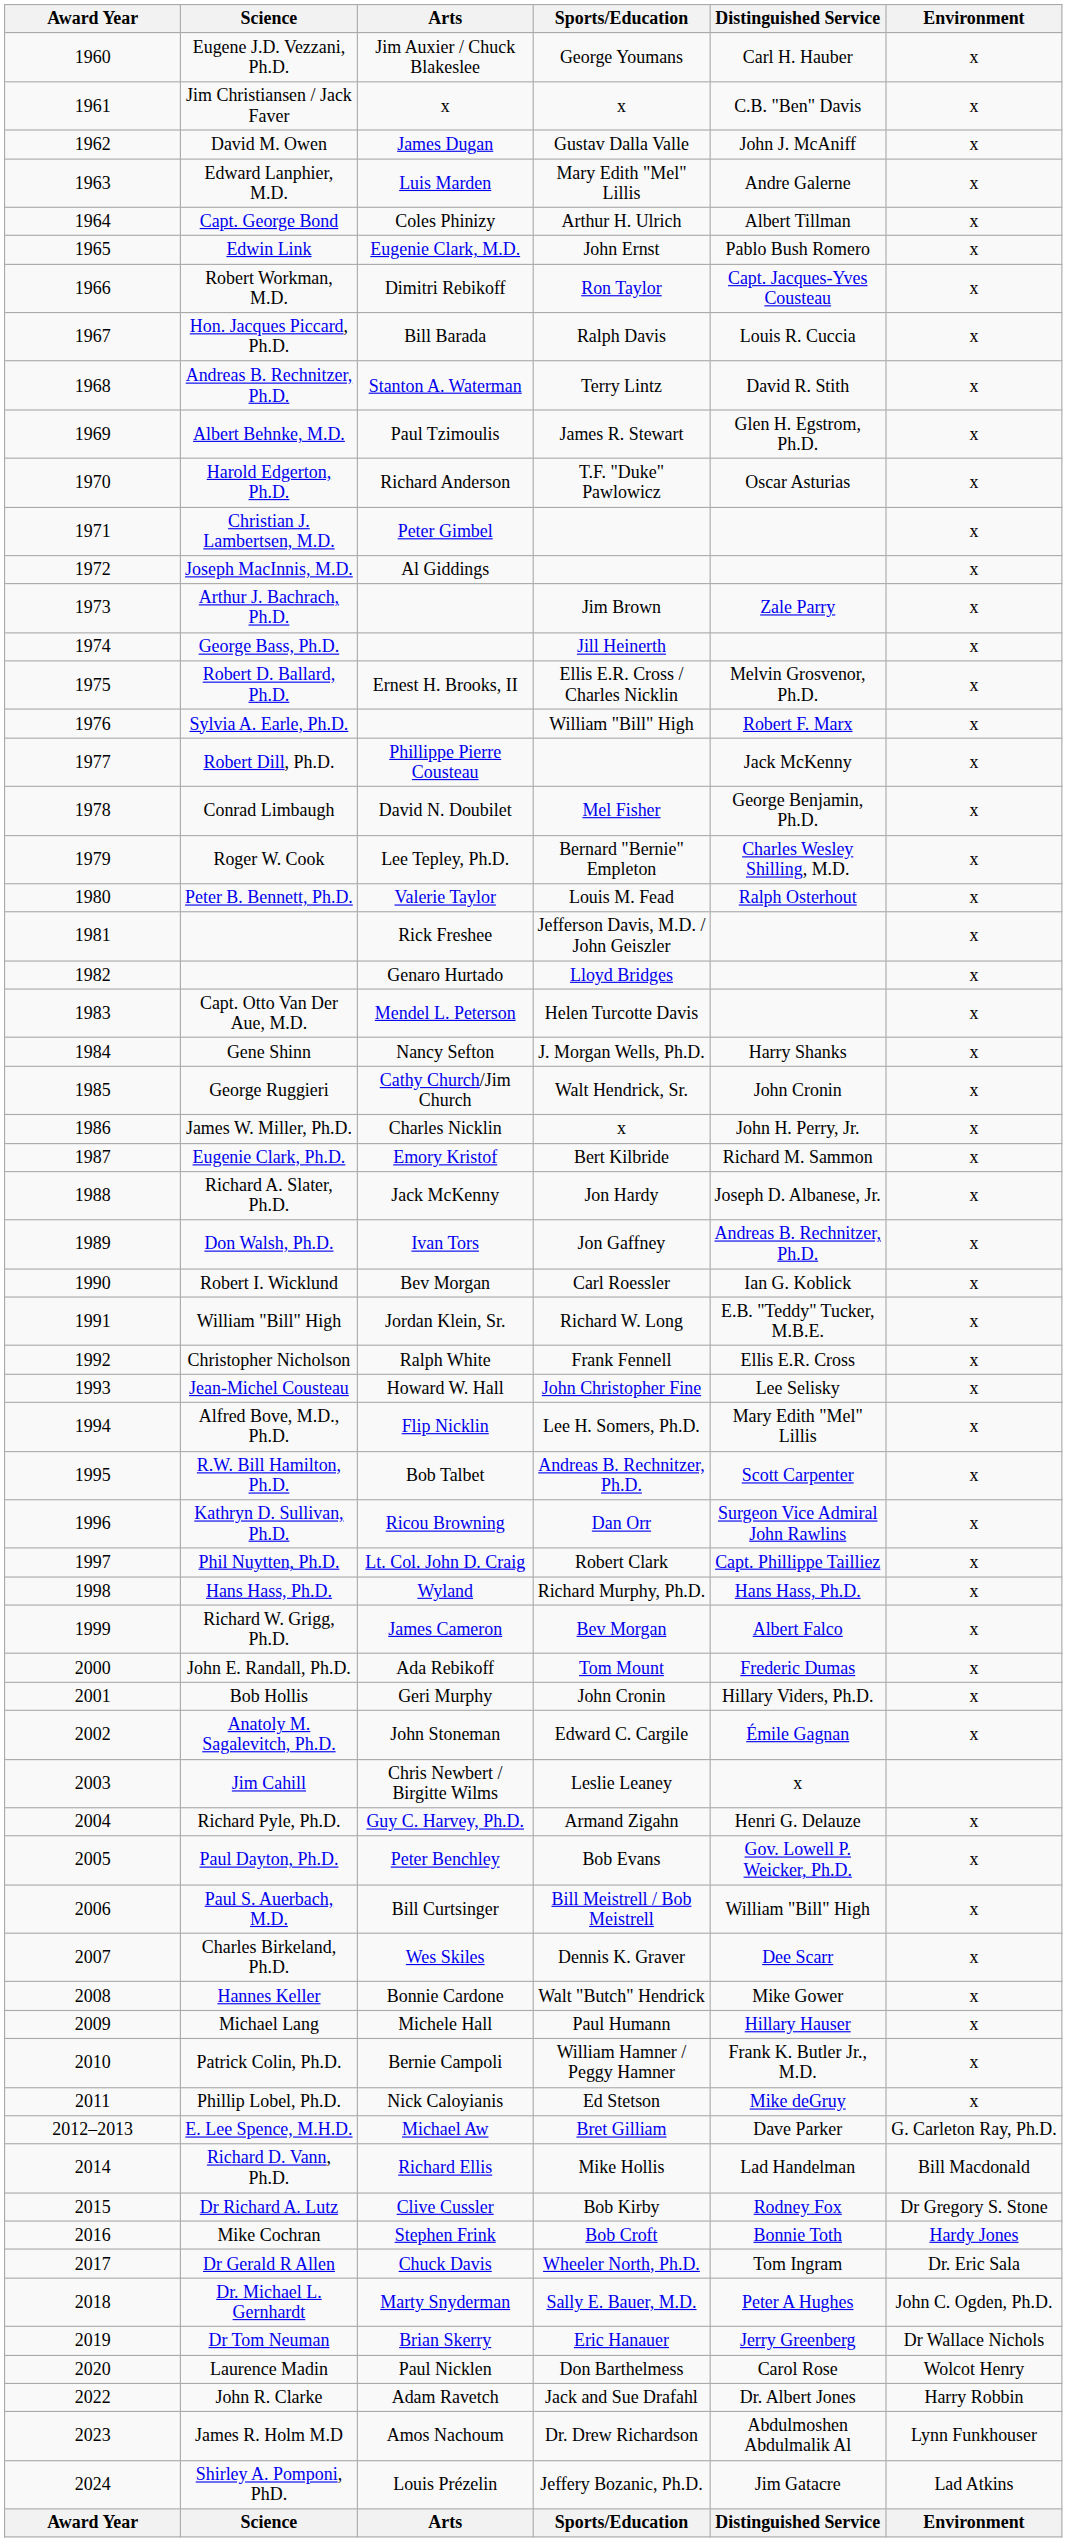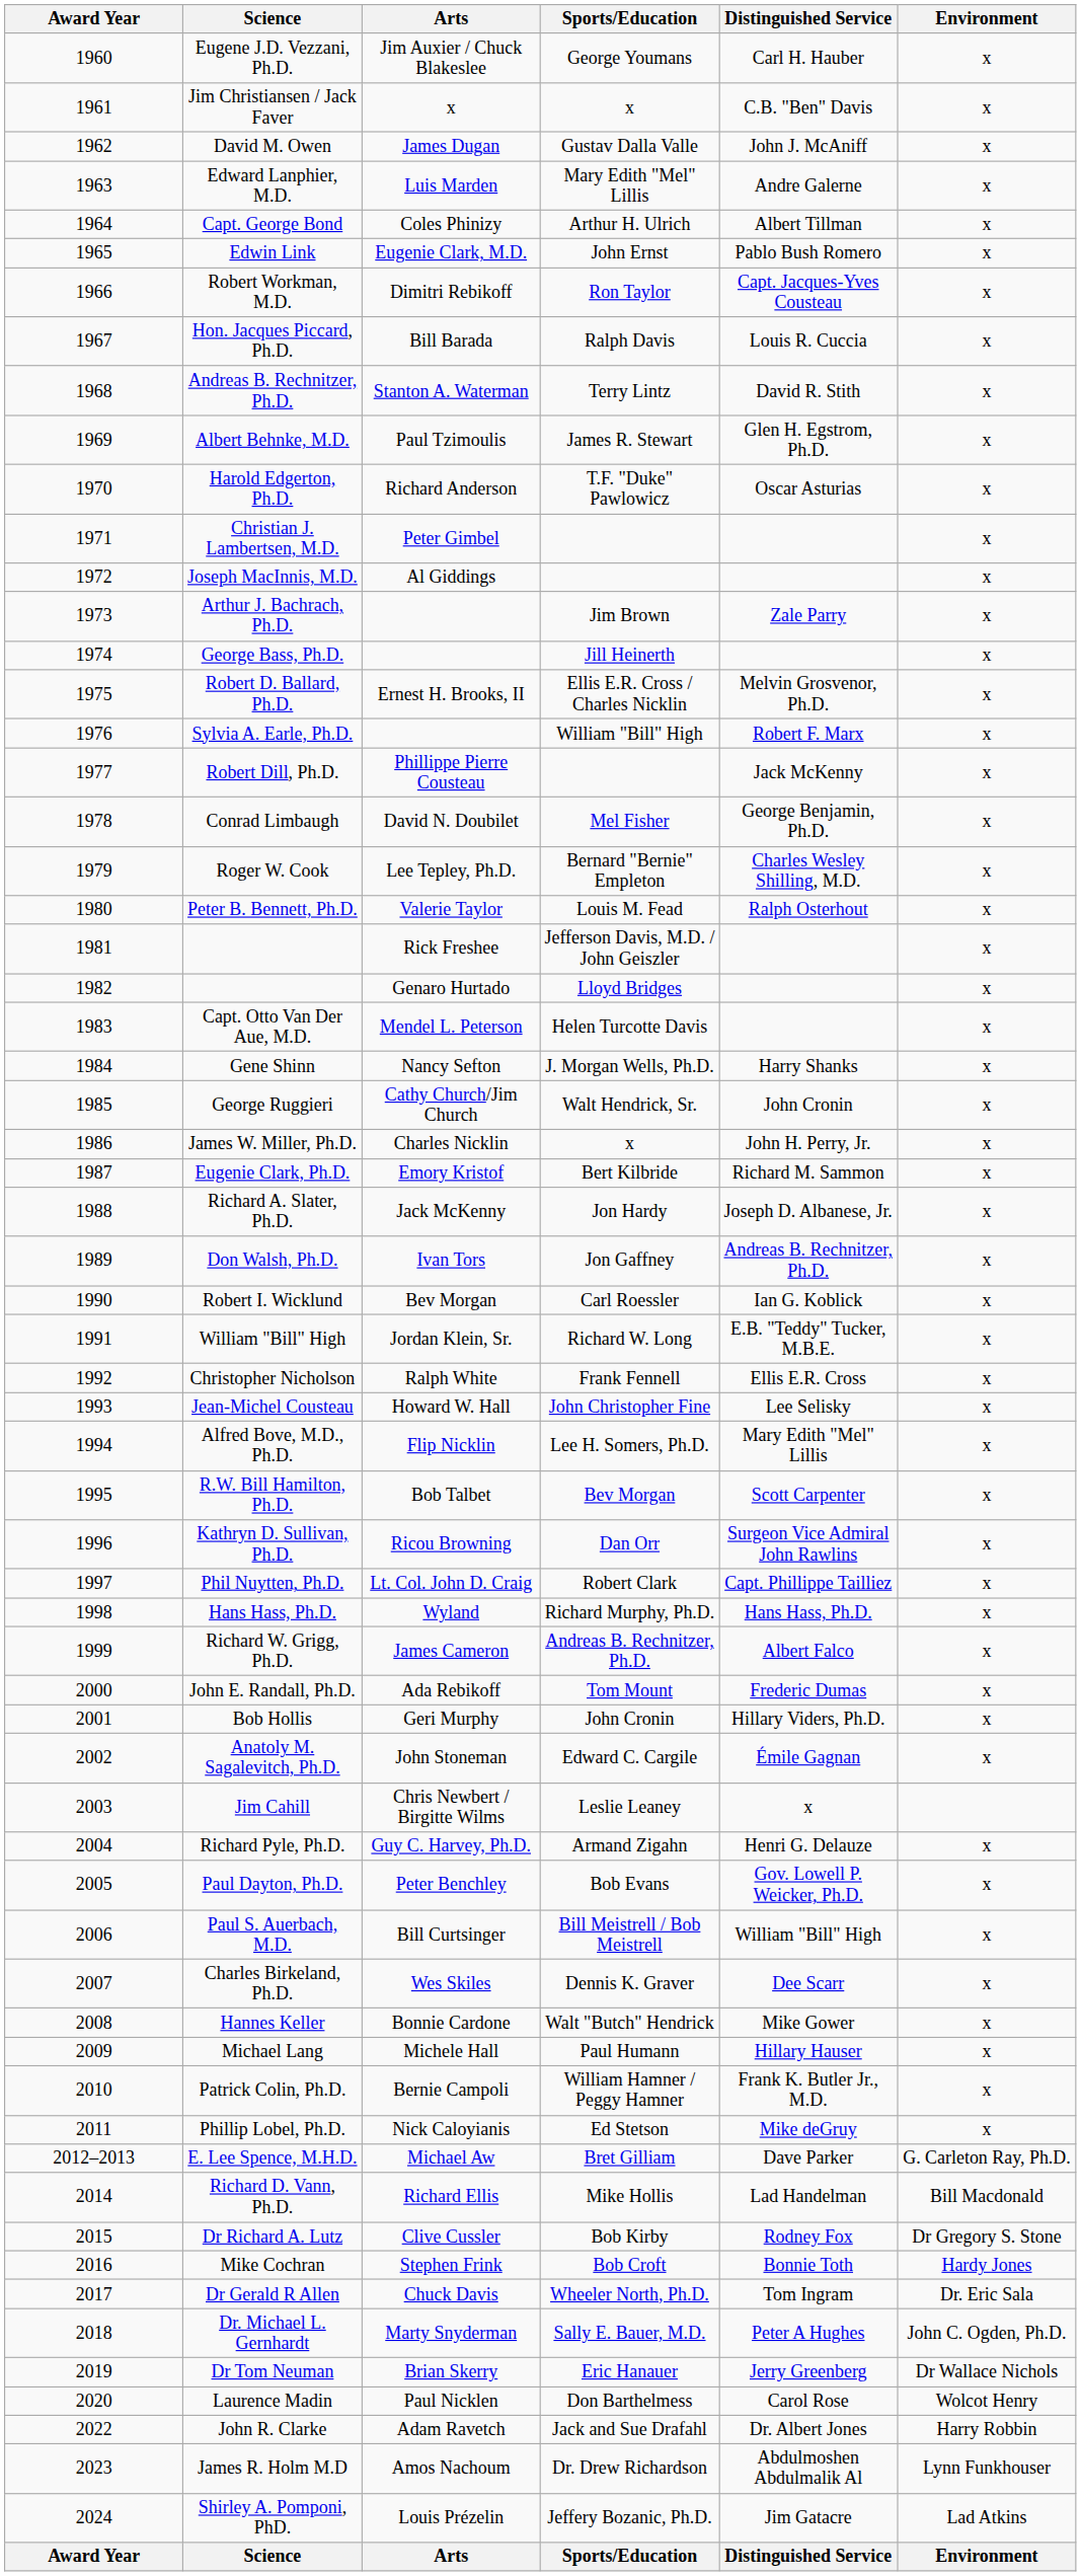R.W. Bill Hamilton, Ph.D. | Sports/Education: Andreas B. Rechnitzer, Ph.D. -> Bev Morgan
Richard W. Grigg, Ph.D. | Sports/Education: Bev Morgan -> Andreas B. Rechnitzer, Ph.D.
